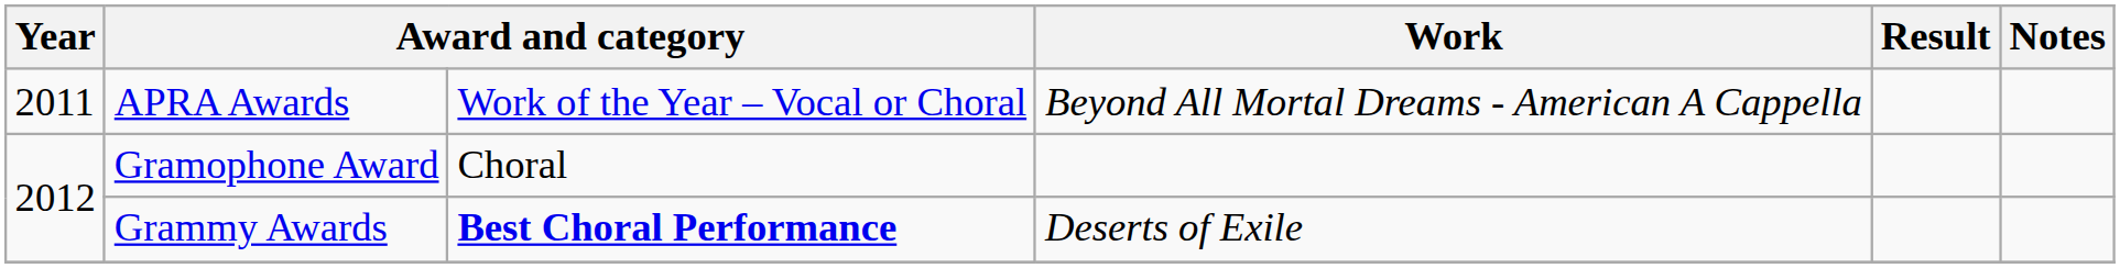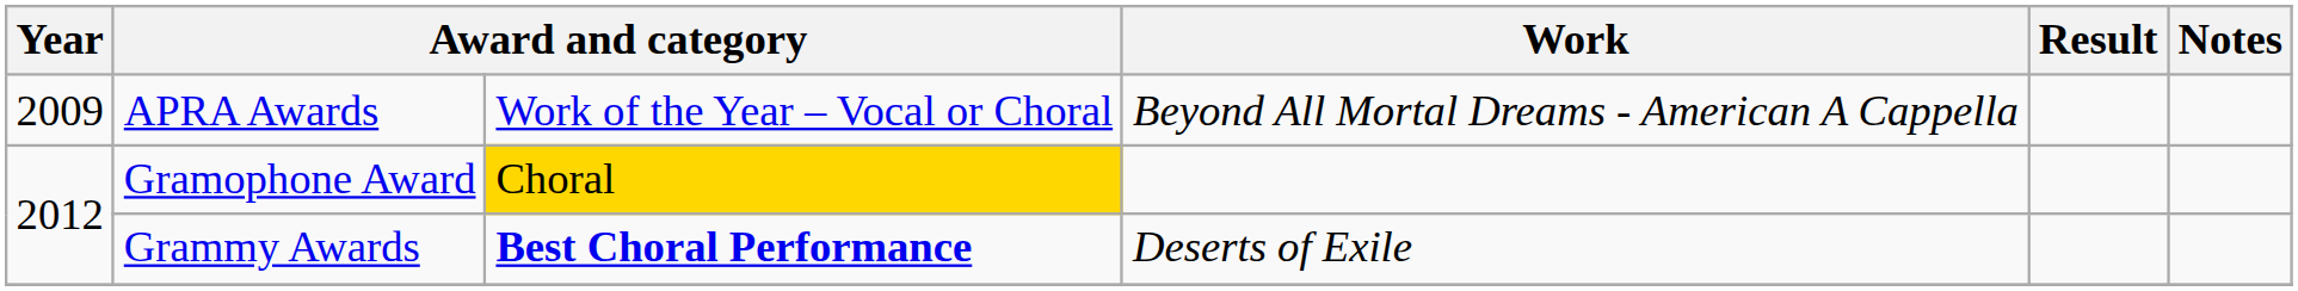APRA Awards | Year: 2011 -> 2009
Gramophone Award | column 3: no background -> gold background
